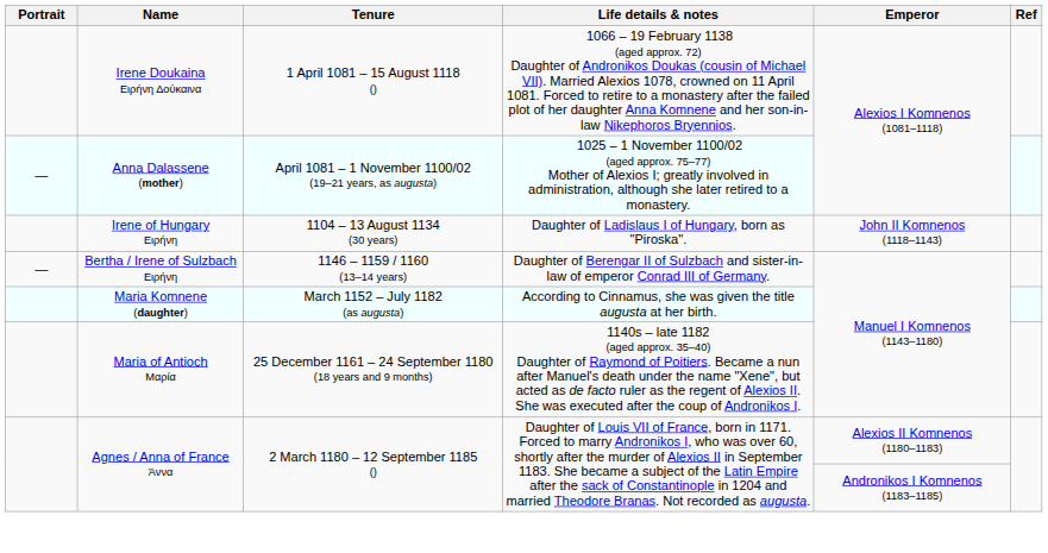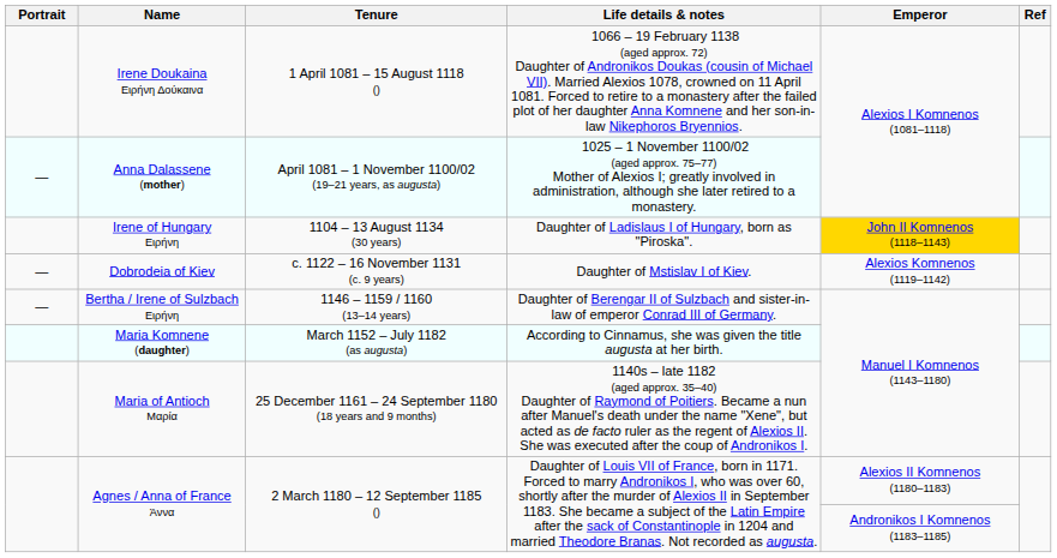Irene of Hungary Ειρήνη | Emperor: no background -> gold background
+ row: — | Dobrodeia of Kiev | c. 1122 – 16 November 1131 (c. 9 years) | Daughter of Mstislav I of Kiev. | Alexios Komnenos (1119–1142)
